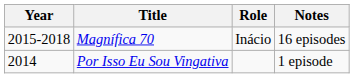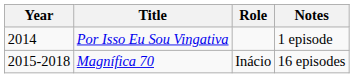rows swapped: Magnífica 70 <-> Por Isso Eu Sou Vingativa
